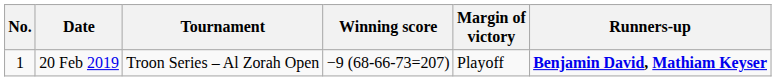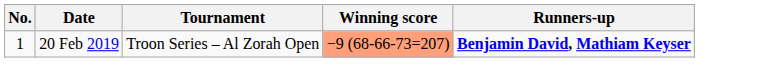- column: Margin of victory | Playoff
20 Feb 2019 | Winning score: no background -> lightsalmon background
